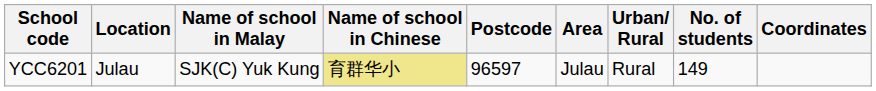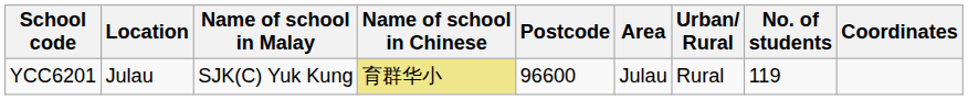YCC6201 | Postcode: 96597 -> 96600
YCC6201 | No. of students: 149 -> 119
